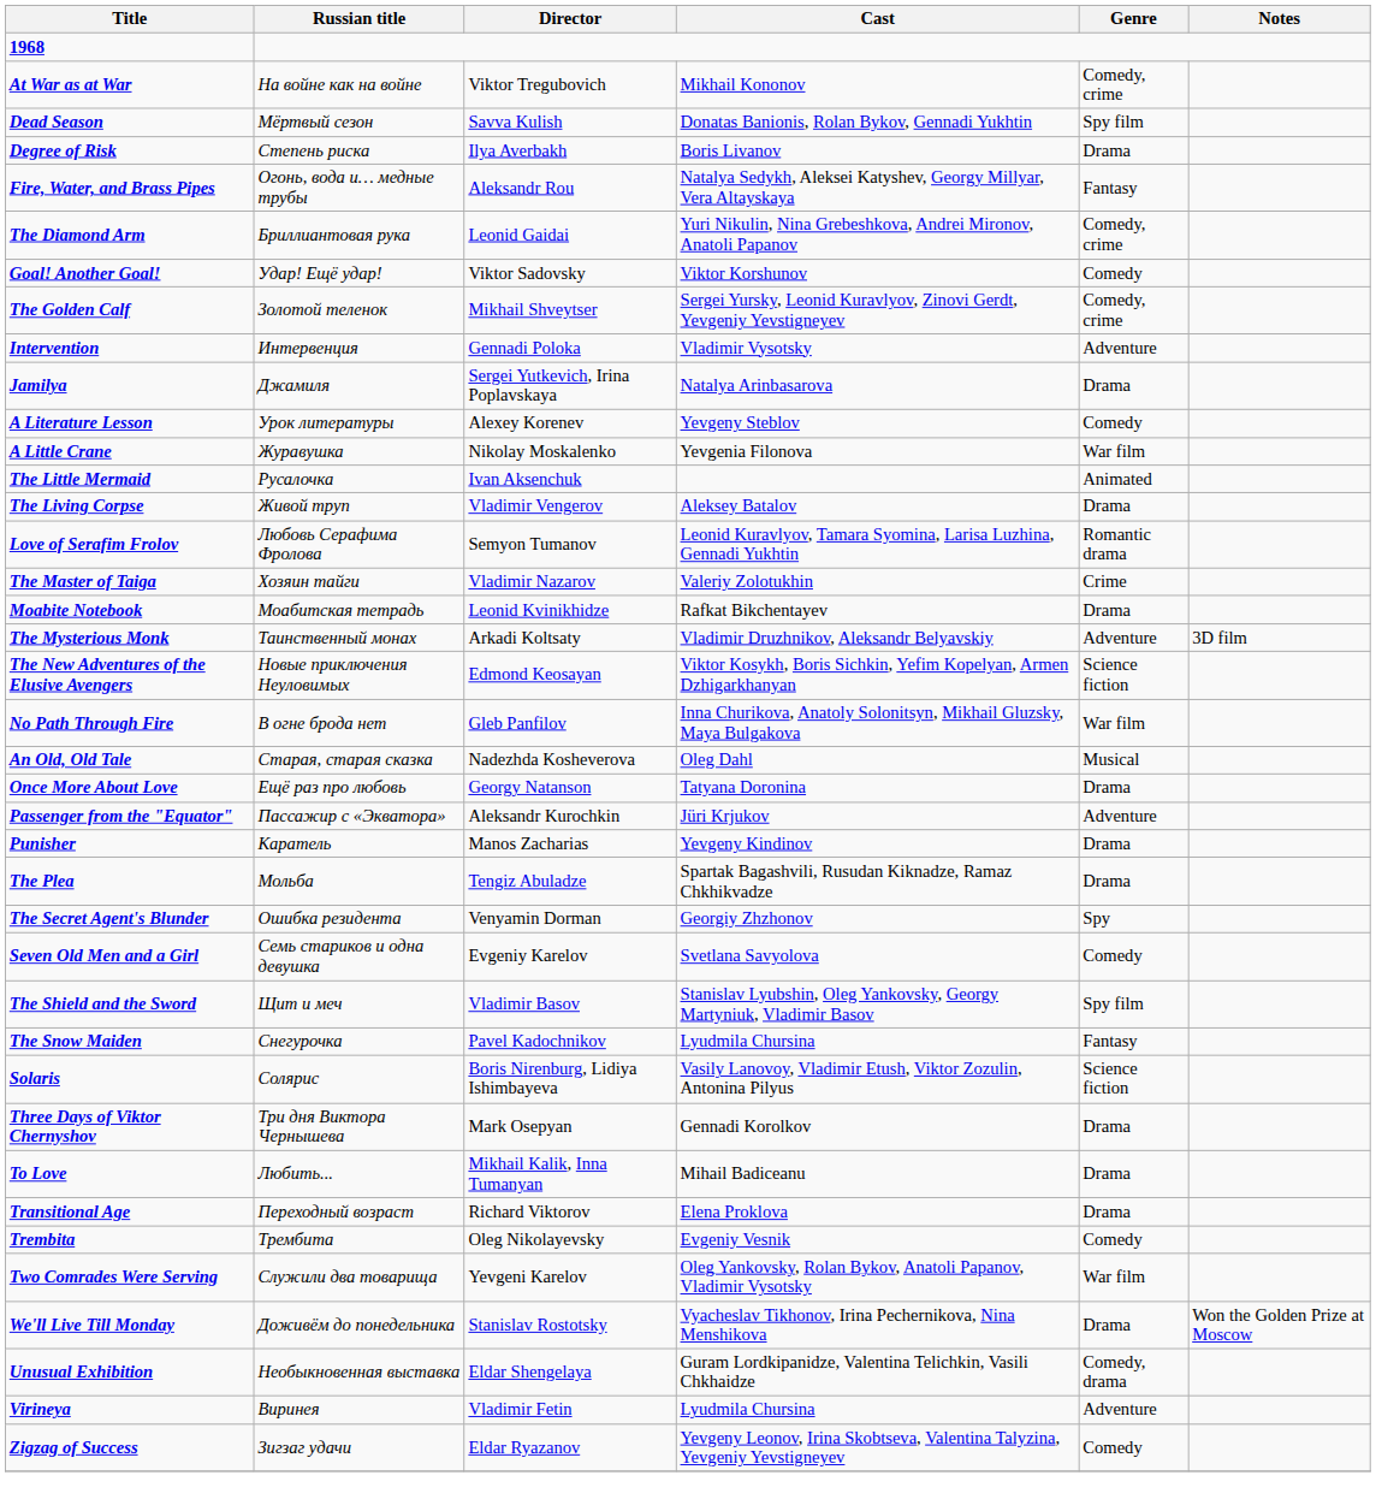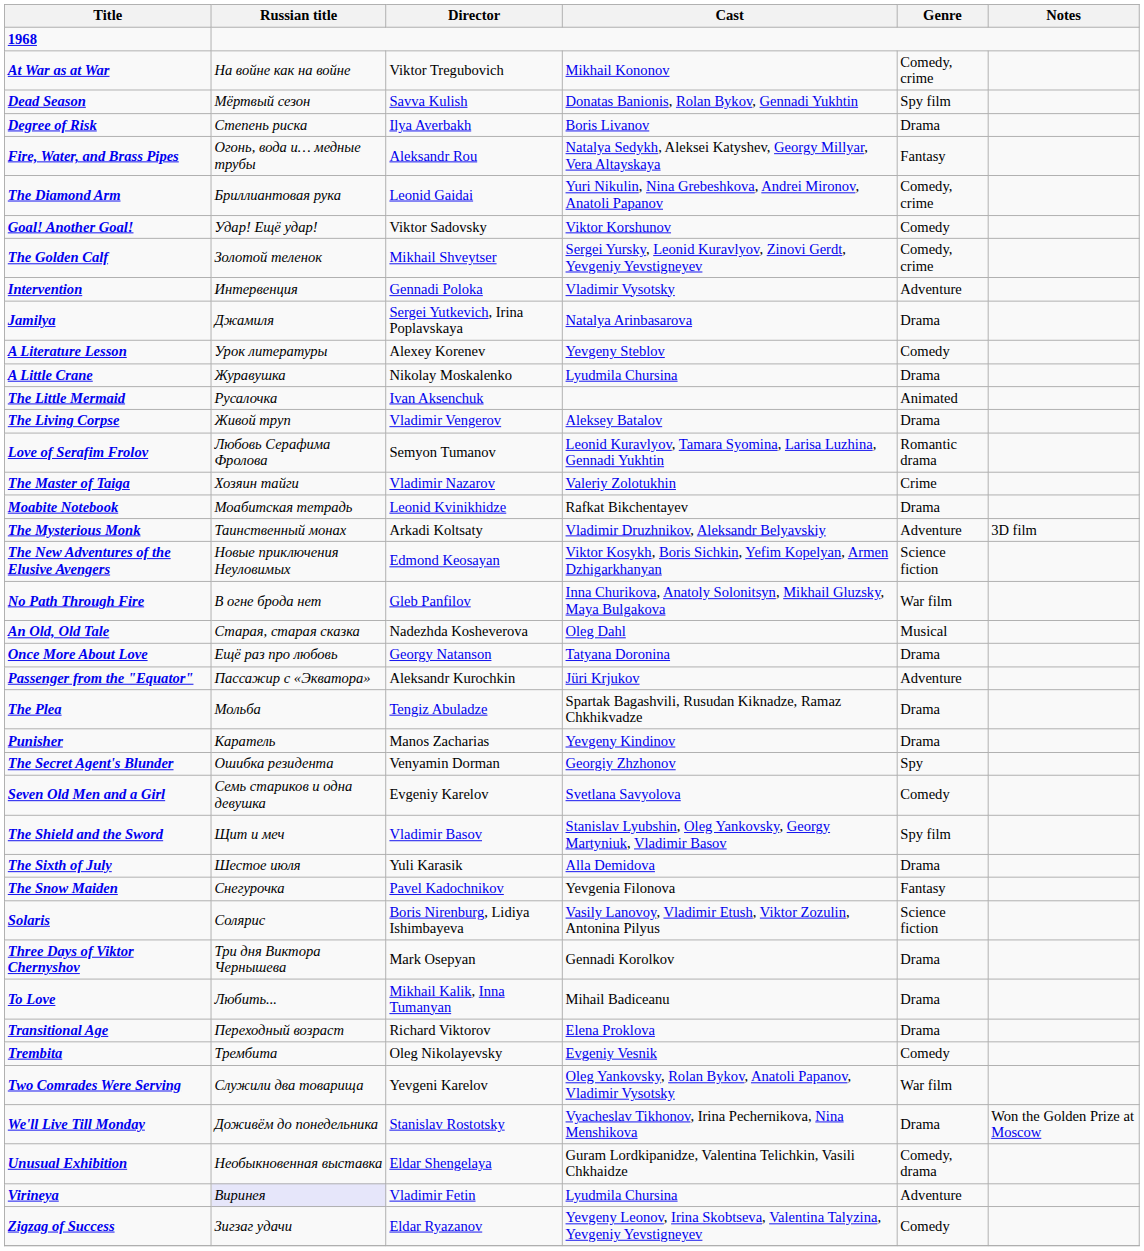A Little Crane | Cast: Yevgenia Filonova -> Lyudmila Chursina
A Little Crane | Genre: War film -> Drama
rows swapped: The Plea <-> Punisher
+ row: The Sixth of July | Шестое июля | Yuli Karasik | Alla Demidova | Drama
The Snow Maiden | Cast: Lyudmila Chursina -> Yevgenia Filonova
Virineya | Russian title: no background -> lavender background
